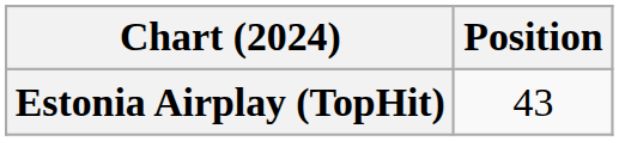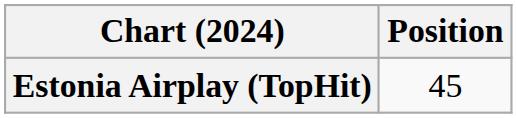Estonia Airplay (TopHit) | Position: 43 -> 45
